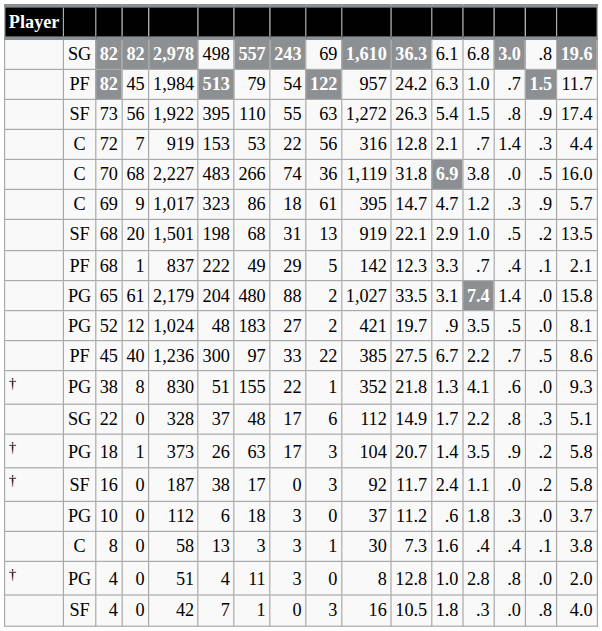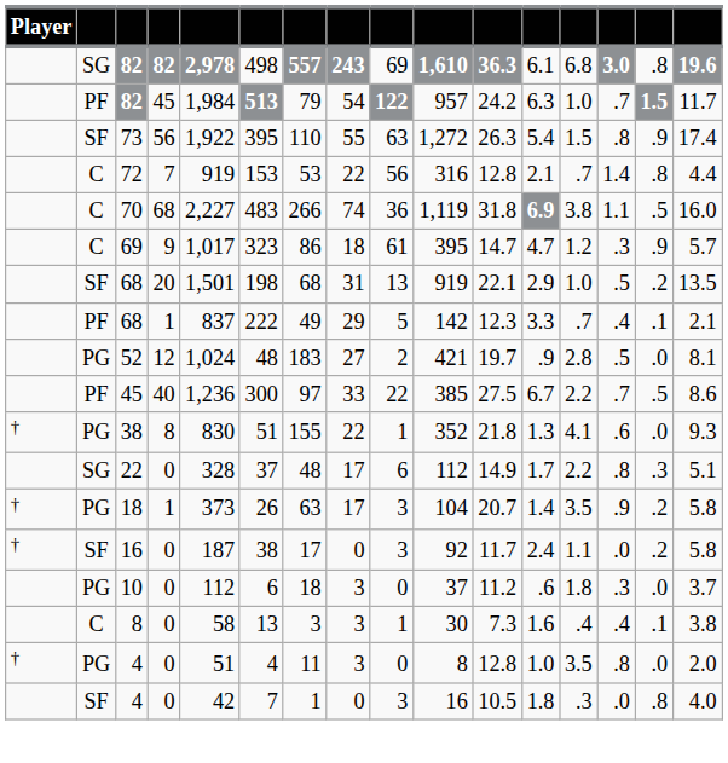72 | column 15: .3 -> .8
70 | column 14: .0 -> 1.1
- row: PG | 65 | 61 | 2,179 | 204 | 480 | 88 | 2 | 1,027 | 33.5 | 3.1 | 7.4 | 1.4 | .0 | 15.8
52 | column 13: 3.5 -> 2.8
PG / 4 | column 13: 2.8 -> 3.5
